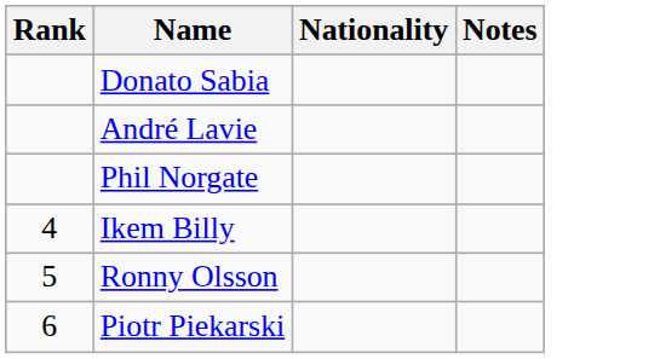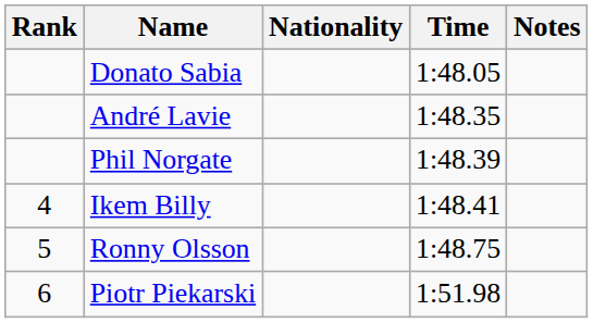+ column: Time | 1:48.05 | 1:48.35 | 1:48.39 | 1:48.41 | 1:48.75 | 1:51.98
